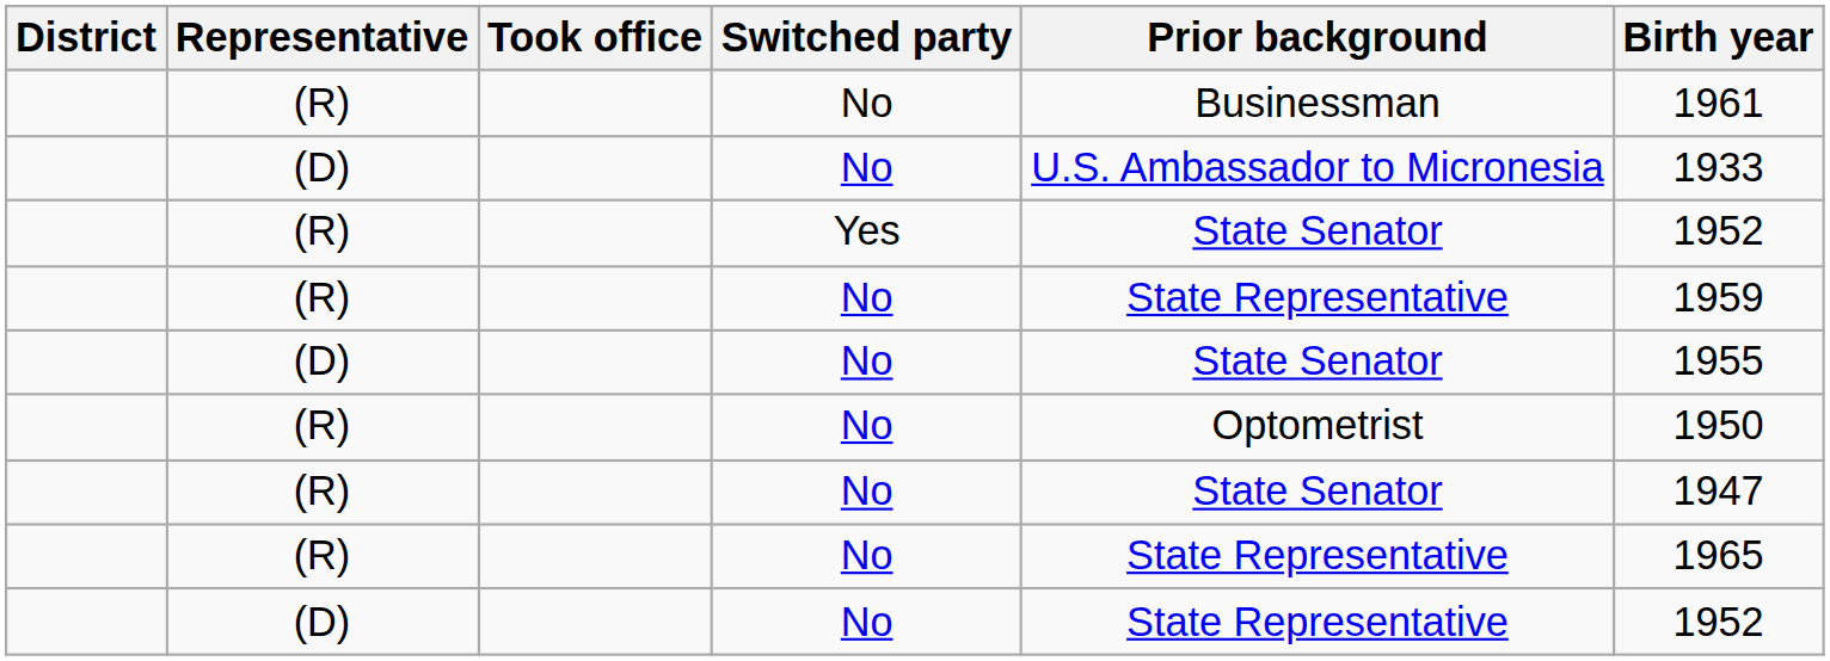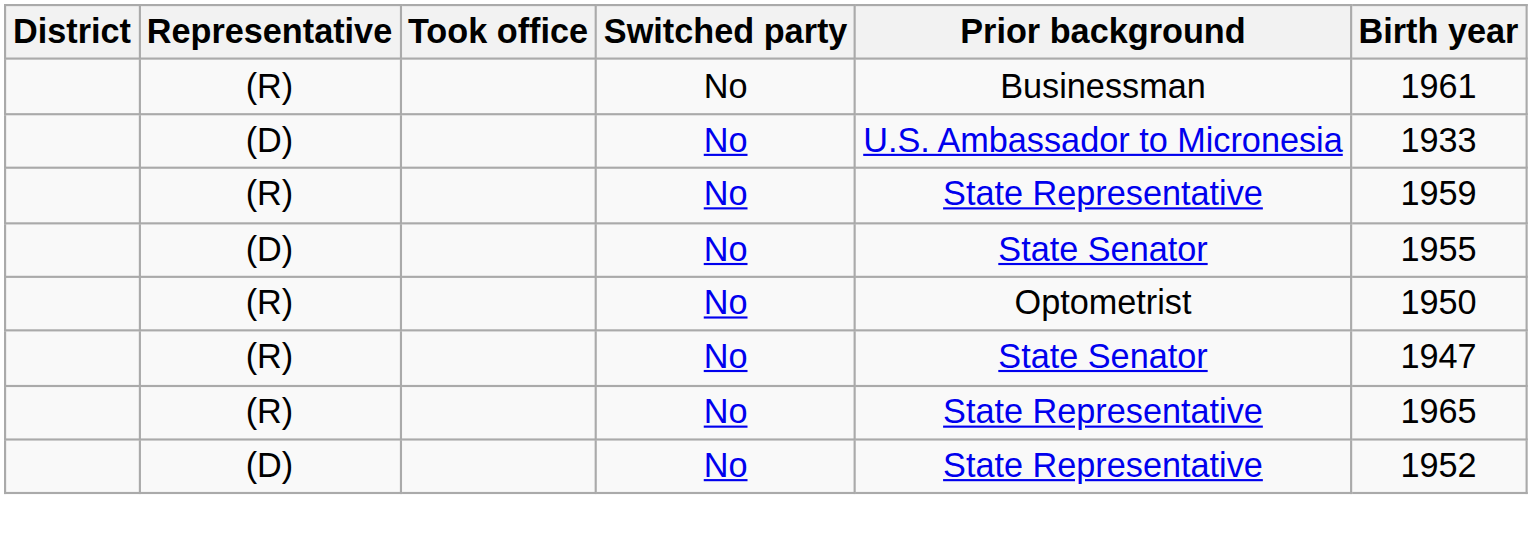- row: (R) | Yes | State Senator | 1952
